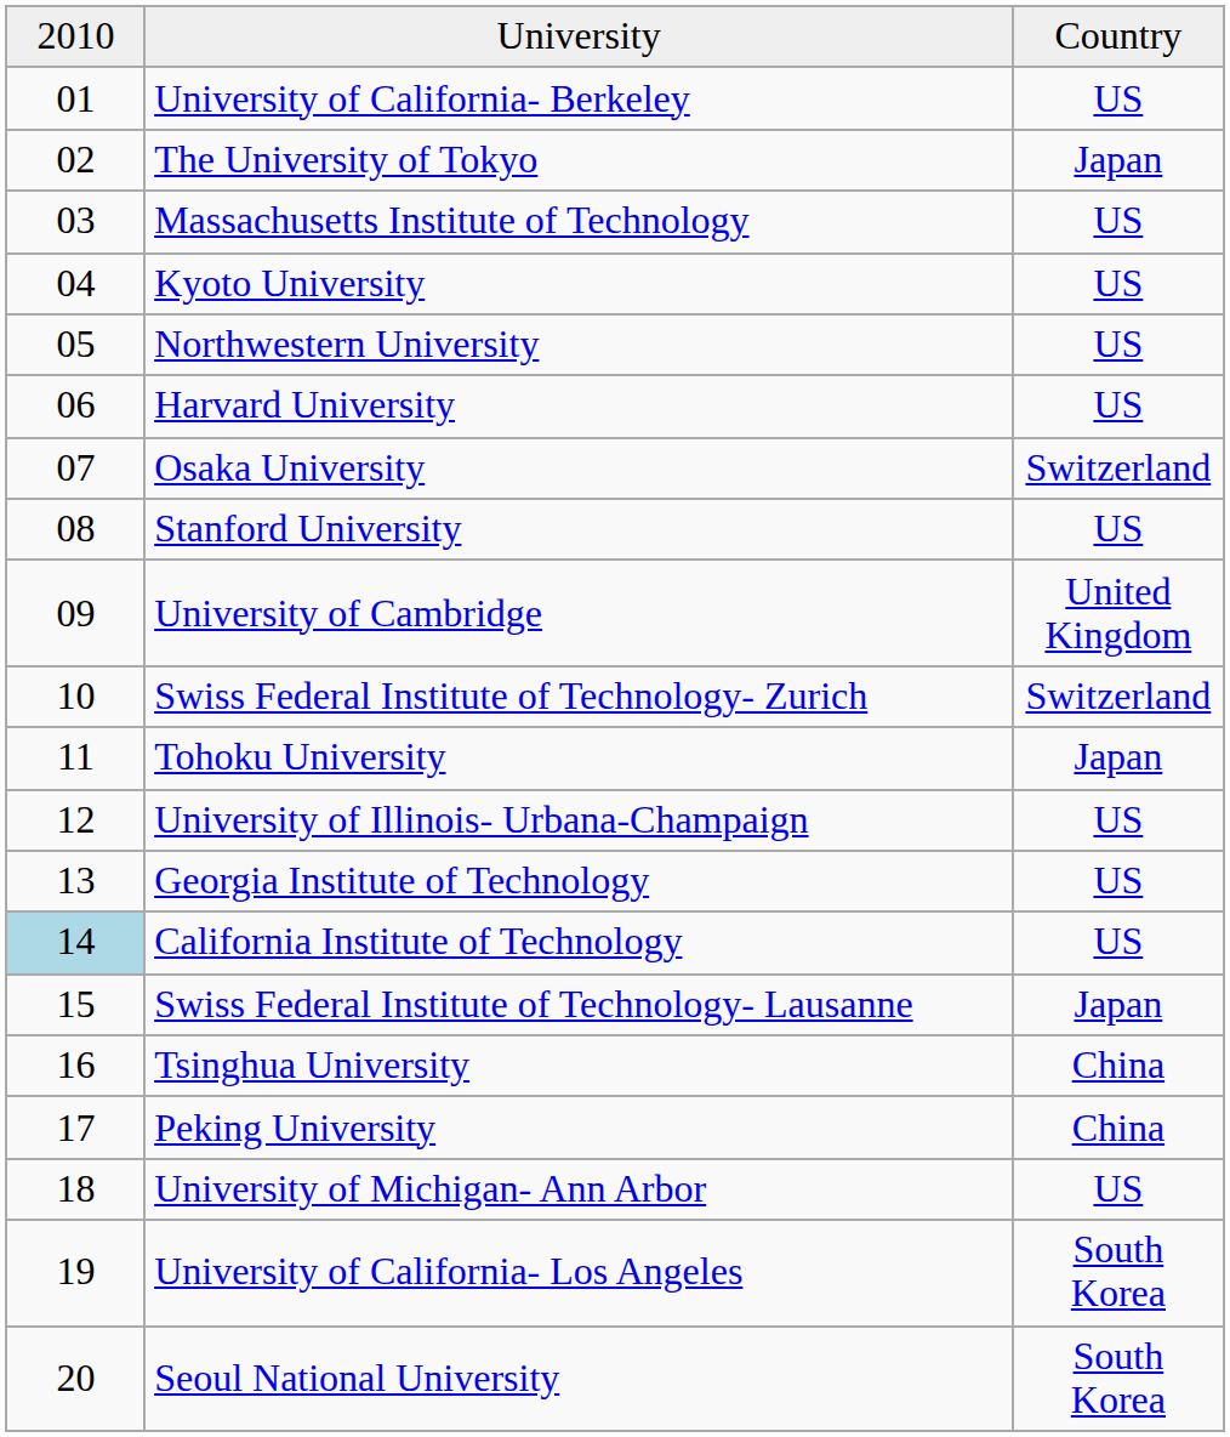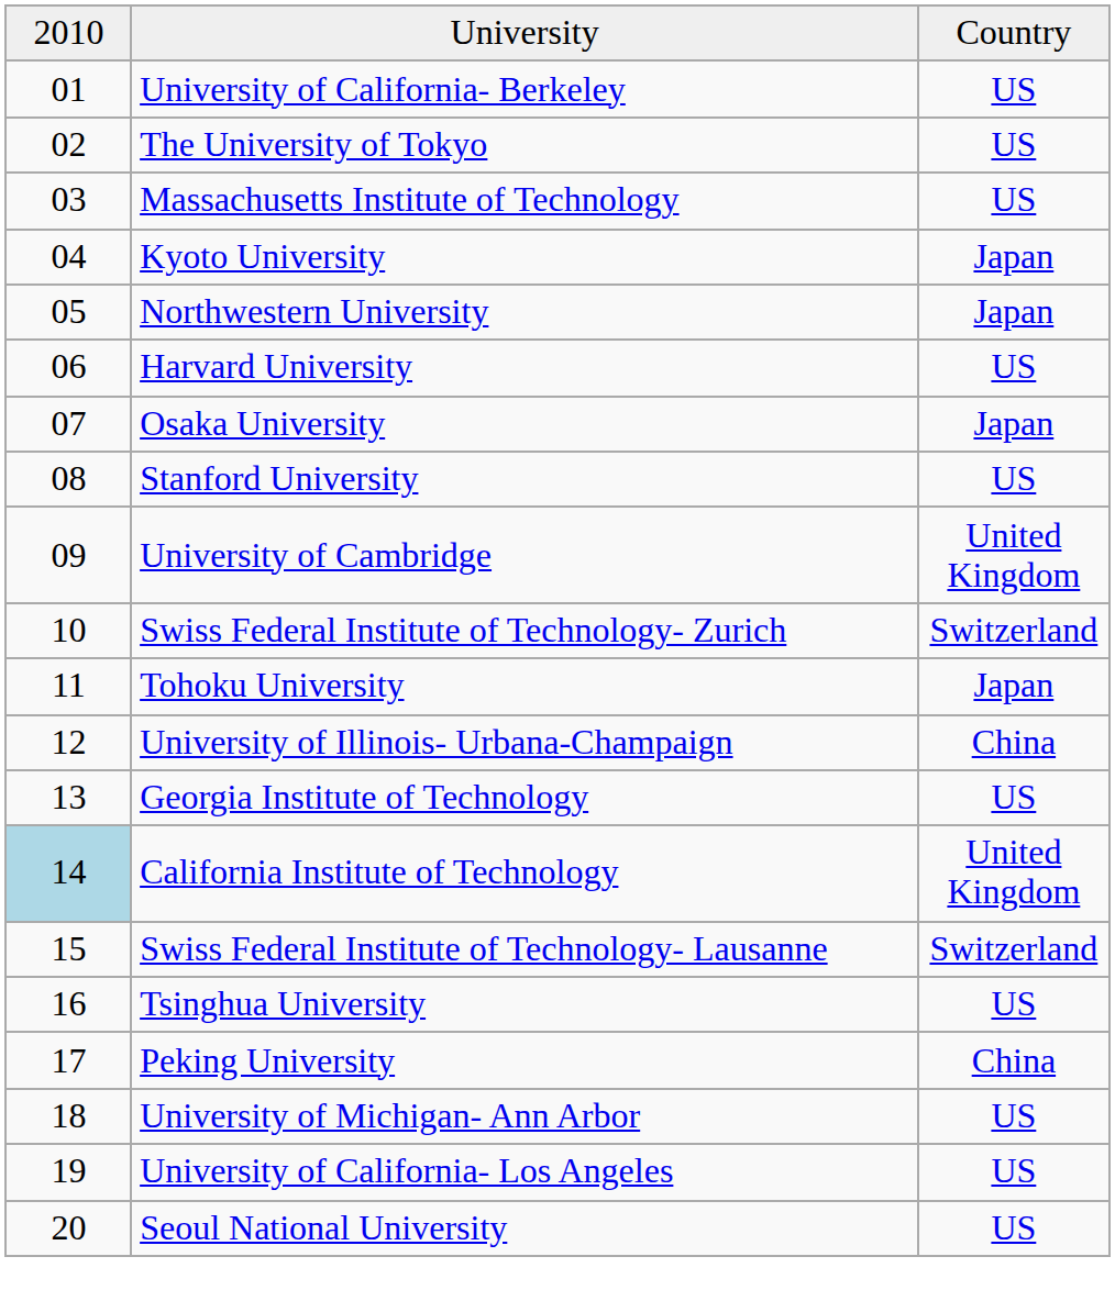The University of Tokyo | column 3: Japan -> US
Kyoto University | column 3: US -> Japan
Northwestern University | column 3: US -> Japan
Osaka University | column 3: Switzerland -> Japan
University of Illinois- Urbana-Champaign | column 3: US -> China
California Institute of Technology | column 3: US -> United Kingdom
Swiss Federal Institute of Technology- Lausanne | column 3: Japan -> Switzerland
Tsinghua University | column 3: China -> US
University of California- Los Angeles | column 3: South Korea -> US
Seoul National University | column 3: South Korea -> US
